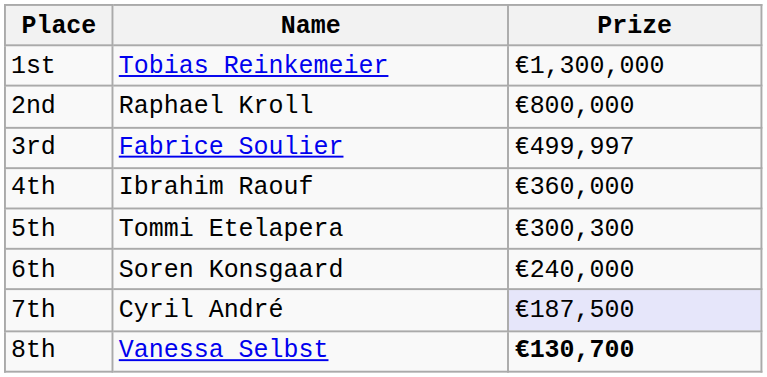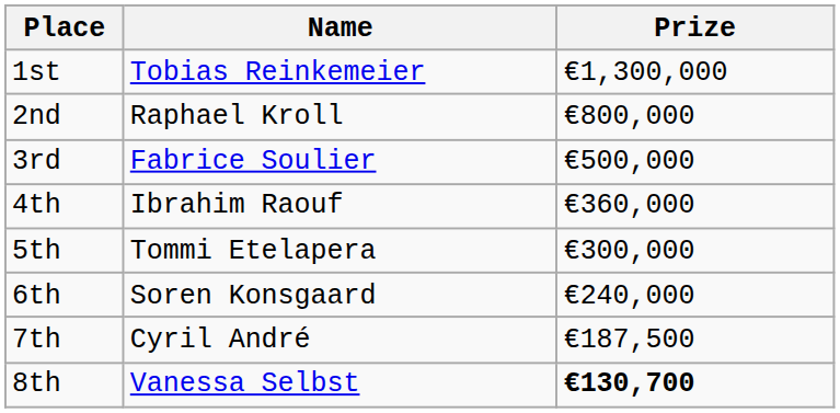3rd | Prize: €499,997 -> €500,000
5th | Prize: €300,300 -> €300,000
7th | Prize: lavender background -> no background
